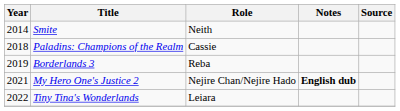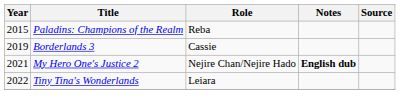- row: 2014 | Smite | Neith
Paladins: Champions of the Realm | Year: 2018 -> 2015
Paladins: Champions of the Realm | Role: Cassie -> Reba
Borderlands 3 | Role: Reba -> Cassie
